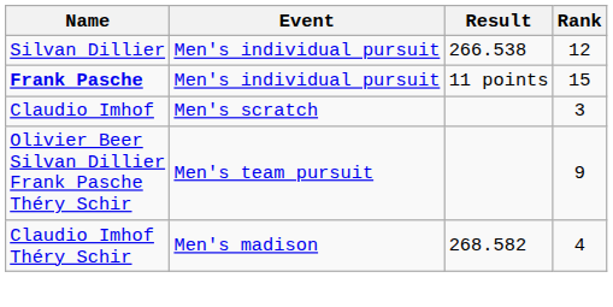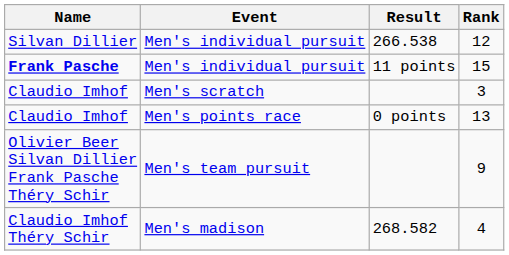+ row: Claudio Imhof | Men's points race | 0 points | 13
